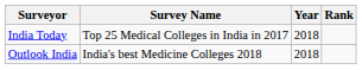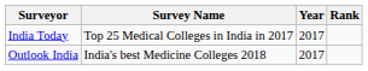India Today | Year: 2018 -> 2017
Outlook India | Year: 2018 -> 2017
